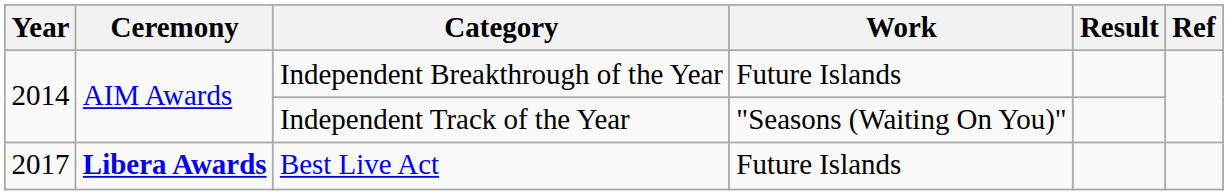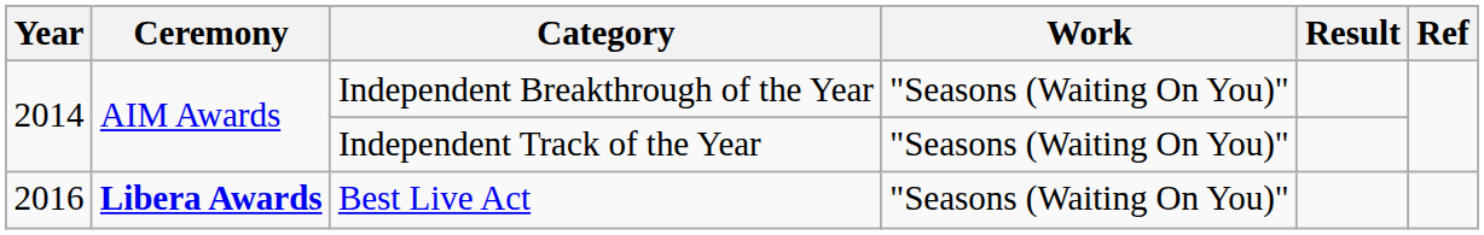Independent Breakthrough of the Year | Work: Future Islands -> "Seasons (Waiting On You)"
Best Live Act | Year: 2017 -> 2016
Best Live Act | Work: Future Islands -> "Seasons (Waiting On You)"
